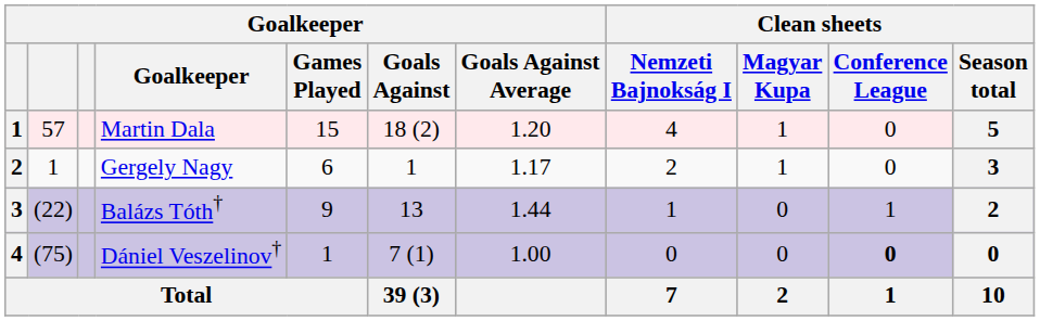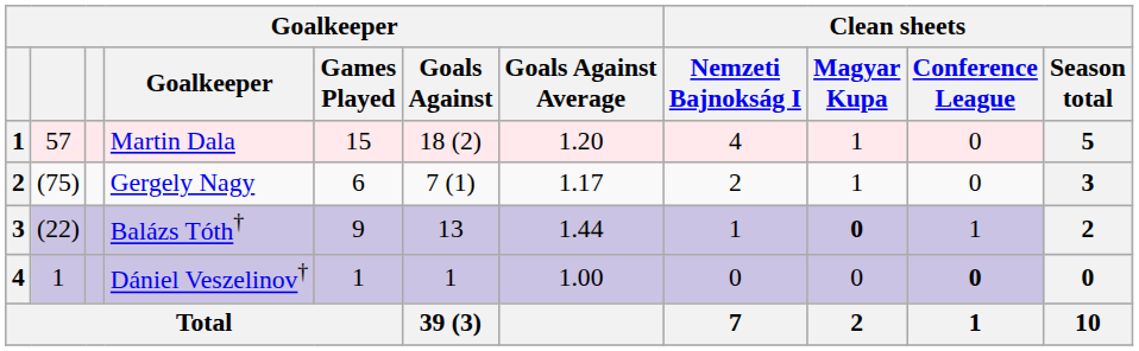Gergely Nagy | column 2: 1 -> (75)
Gergely Nagy | Goalkeeper / Goals Against: 1 -> 7 (1)
Balázs Tóth† | Clean sheets / Magyar Kupa: normal -> bold
Dániel Veszelinov† | column 2: (75) -> 1
Dániel Veszelinov† | Goalkeeper / Goals Against: 7 (1) -> 1
